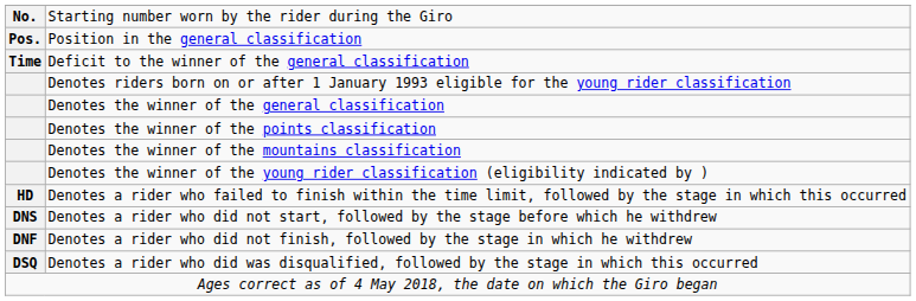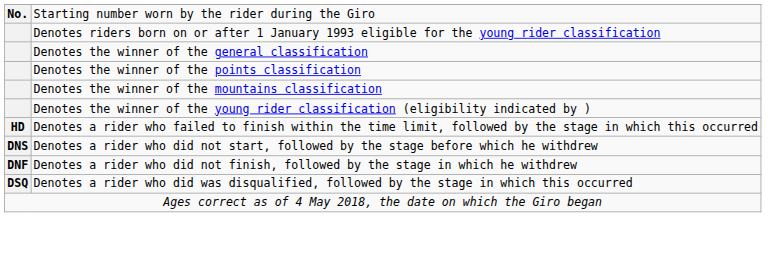- row: Pos. | Position in the general classification
- row: Time | Deficit to the winner of the general classification
